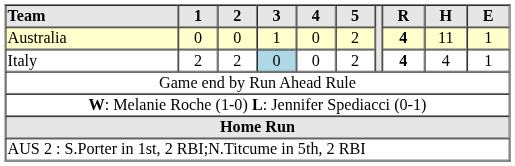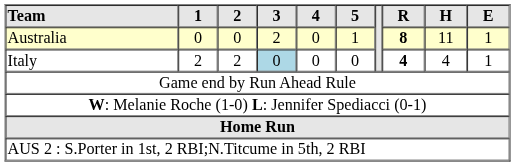Australia | 3: 1 -> 2
Australia | 5: 2 -> 1
Australia | R: 4 -> 8
Italy | 5: 2 -> 0
